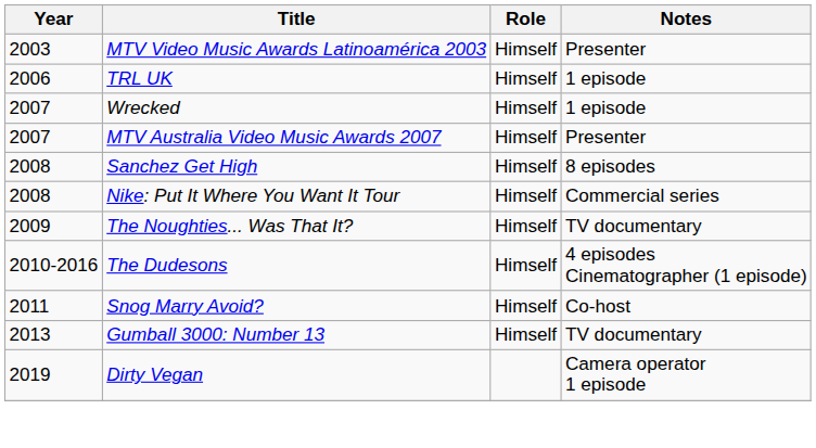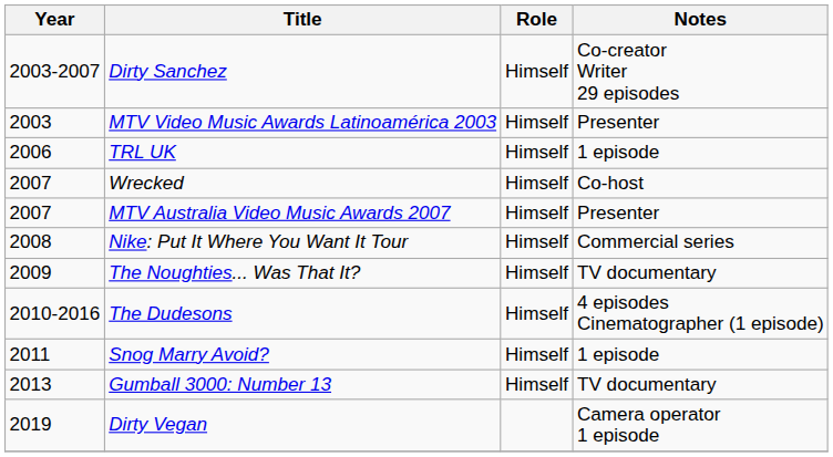+ row: 2003-2007 | Dirty Sanchez | Himself | Co-creator Writer 29 episodes
Wrecked | Notes: 1 episode -> Co-host
- row: 2008 | Sanchez Get High | Himself | 8 episodes
Snog Marry Avoid? | Notes: Co-host -> 1 episode
